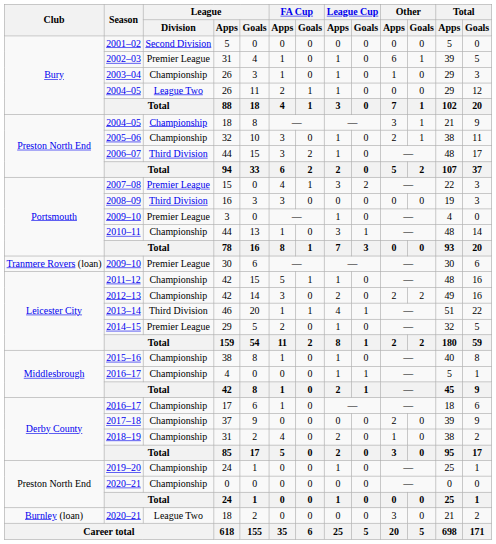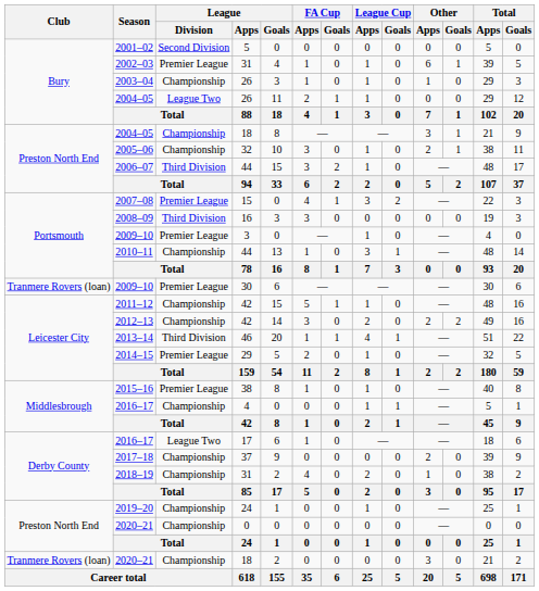2015–16 | League / Division: Championship -> Premier League
2016–17 / 17 | League / Division: Championship -> League Two
2020–21 / 18 | Club: Burnley (loan) -> Tranmere Rovers (loan)
2020–21 / 18 | League / Division: League Two -> Championship
